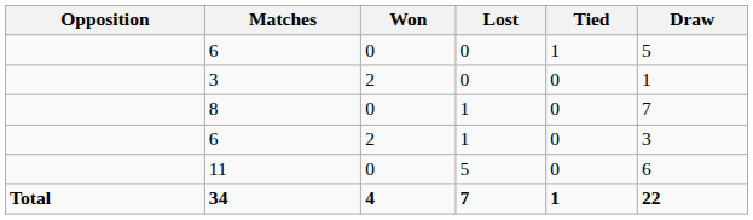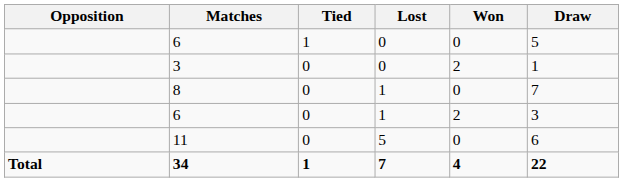columns swapped: Won <-> Tied
